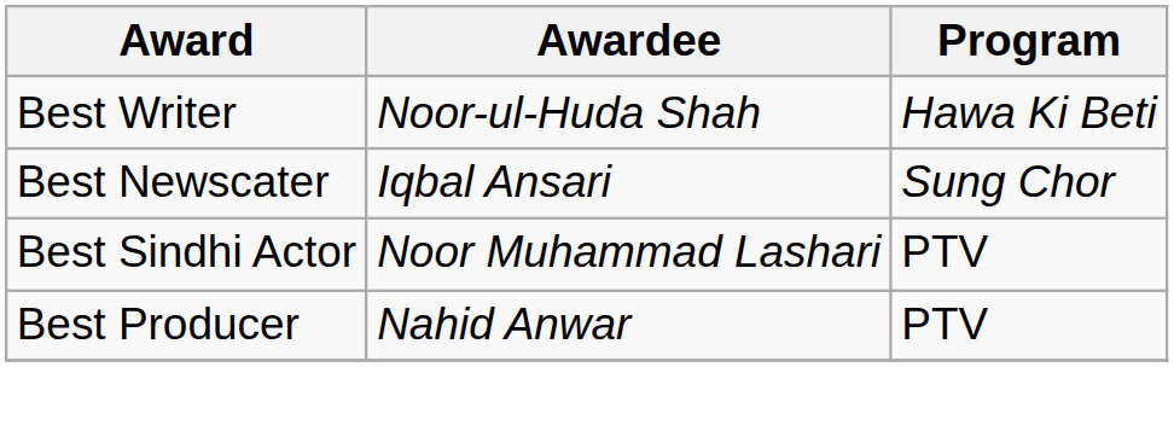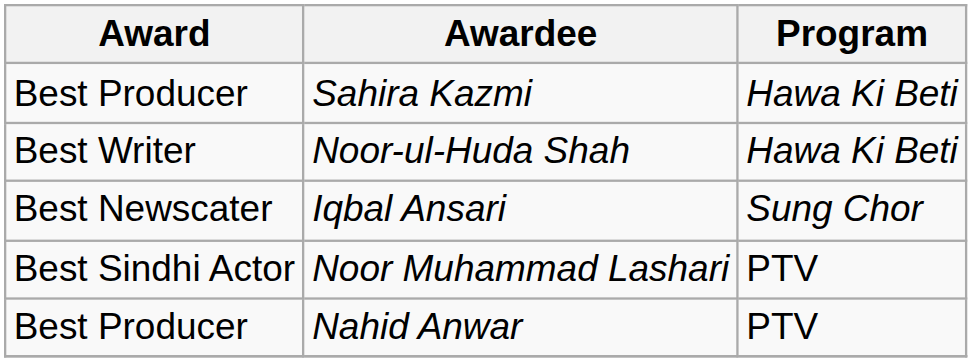+ row: Best Producer | Sahira Kazmi | Hawa Ki Beti
